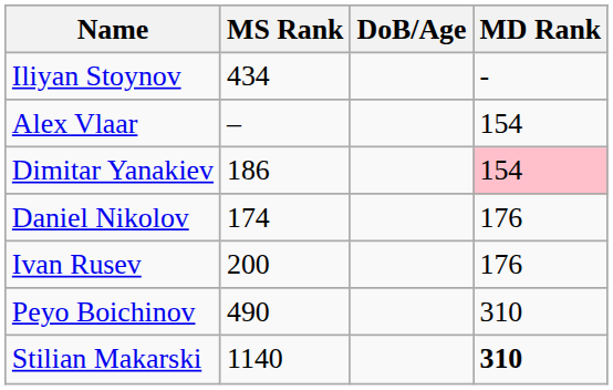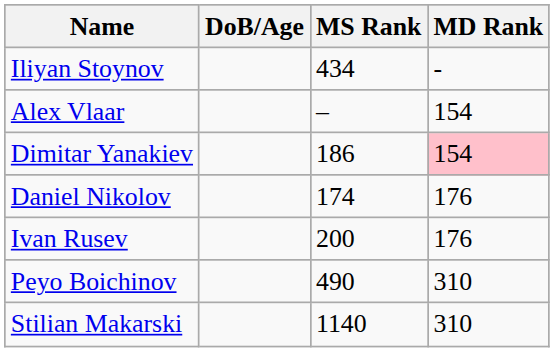columns swapped: DoB/Age <-> MS Rank
Stilian Makarski | MD Rank: bold -> normal
